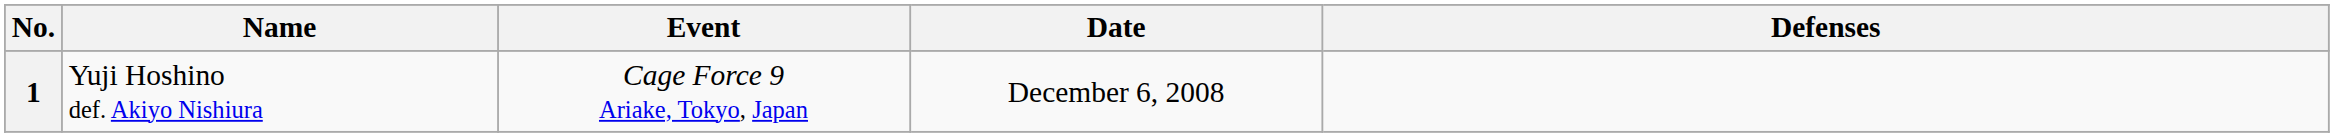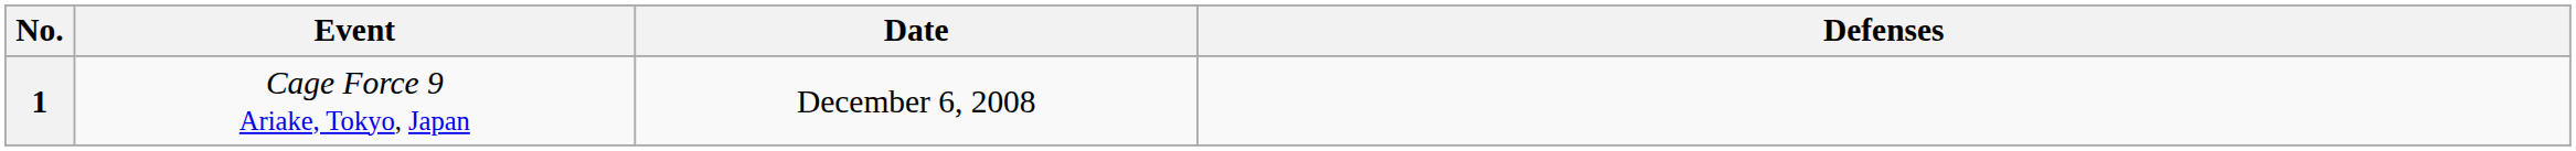- column: Name | Yuji Hoshino def. Akiyo Nishiura
